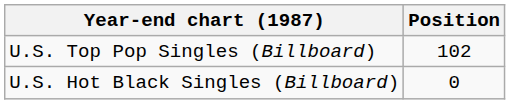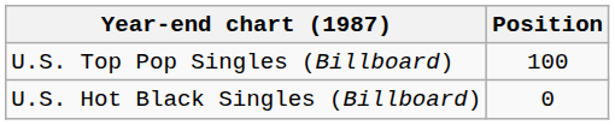U.S. Top Pop Singles (Billboard) | Position: 102 -> 100
